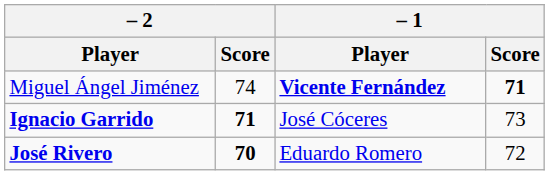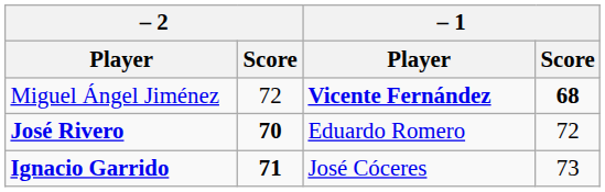Miguel Ángel Jiménez | – 2 / Score: 74 -> 72
Miguel Ángel Jiménez | – 1 / Score: 71 -> 68
rows swapped: José Rivero <-> Ignacio Garrido
